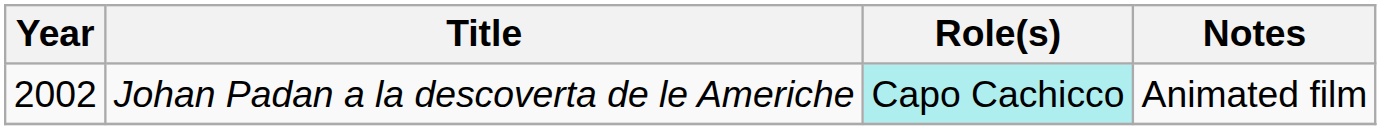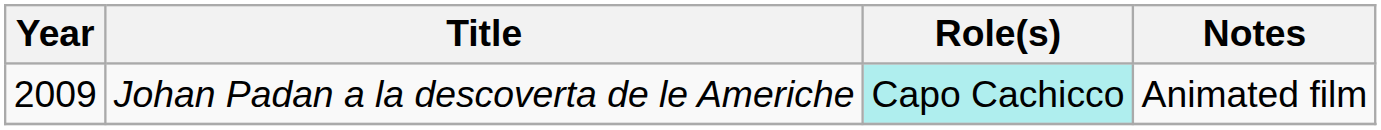Johan Padan a la descoverta de le Americhe | Year: 2002 -> 2009
